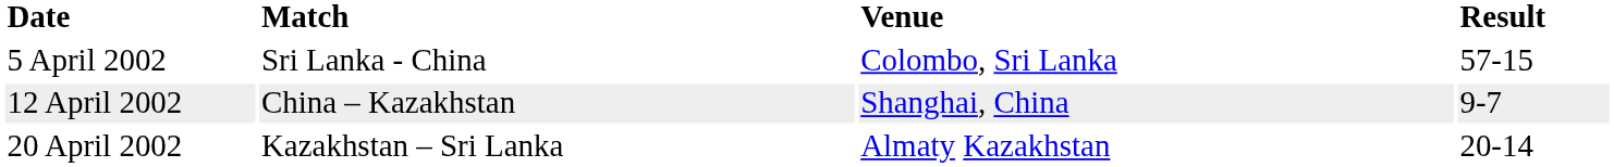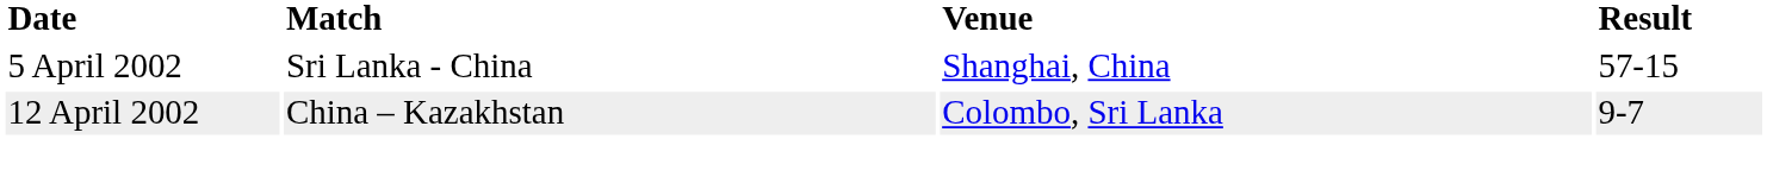5 April 2002 | Venue: Colombo, Sri Lanka -> Shanghai, China
12 April 2002 | Venue: Shanghai, China -> Colombo, Sri Lanka
- row: 20 April 2002 | Kazakhstan – Sri Lanka | Almaty Kazakhstan | 20-14
